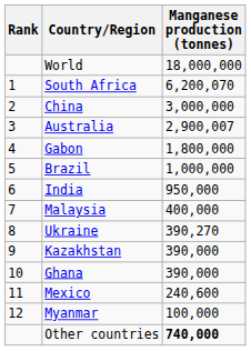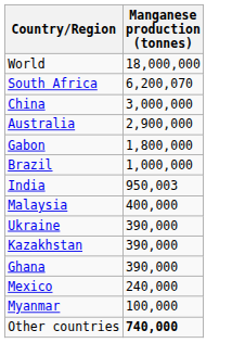- column: Rank | 1 | 2 | 3 | 4 | 5 | 6 | 7 | 8 | 9 | 10 | 11 | 12
Australia | Manganese production (tonnes): 2,900,007 -> 2,900,000
India | Manganese production (tonnes): 950,000 -> 950,003
Ukraine | Manganese production (tonnes): 390,270 -> 390,000
Mexico | Manganese production (tonnes): 240,600 -> 240,000
